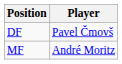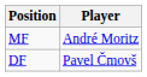rows swapped: DF <-> MF
